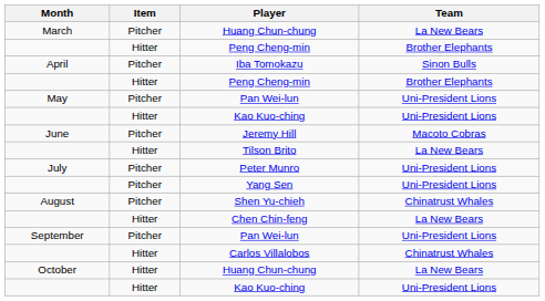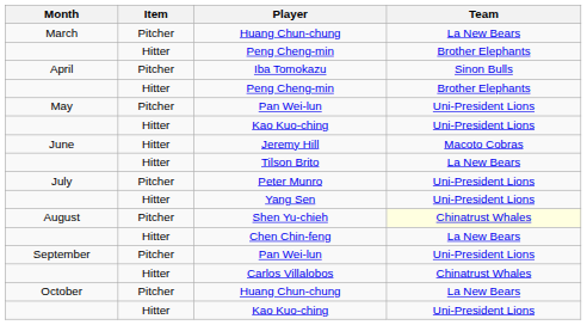Jeremy Hill | Item: Pitcher -> Hitter
Yang Sen | Item: Pitcher -> Hitter
Shen Yu-chieh | Team: no background -> lightyellow background
October / Huang Chun-chung | Item: Hitter -> Pitcher
